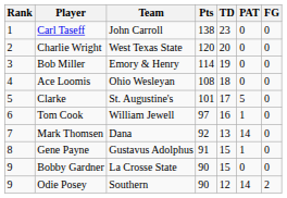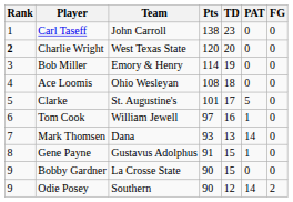Charlie Wright | Rank: normal -> bold
Mark Thomsen | Pts: 92 -> 93
